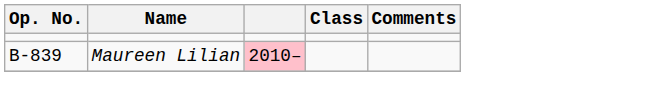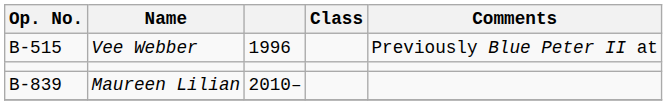+ row: B-515 | Vee Webber | 1996 | Previously Blue Peter II at
Maureen Lilian | column 3: pink background -> no background
